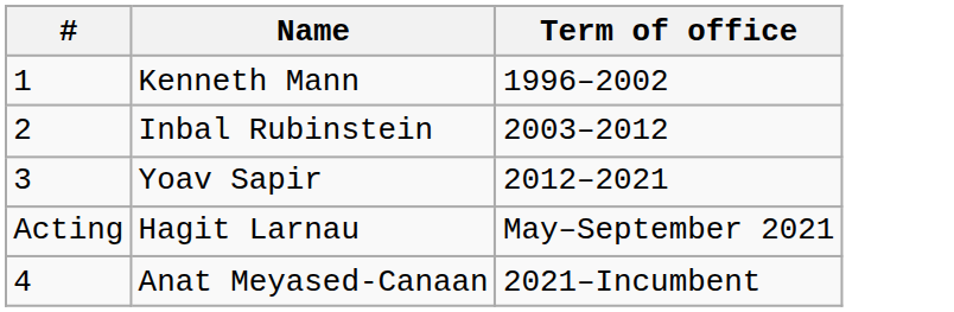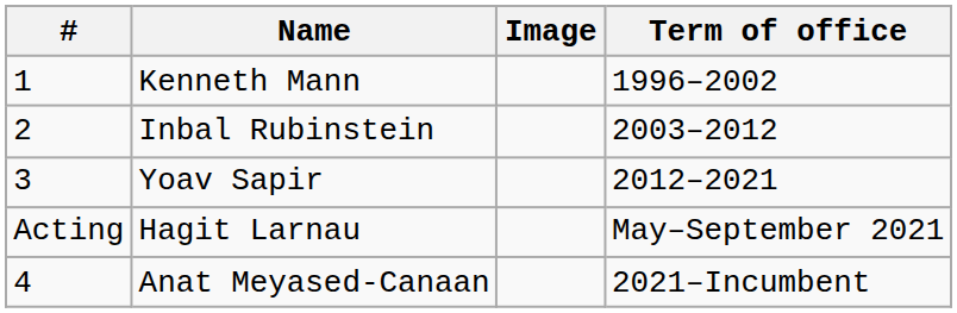+ column: Image
